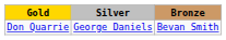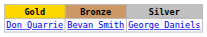columns swapped: Silver <-> Bronze
